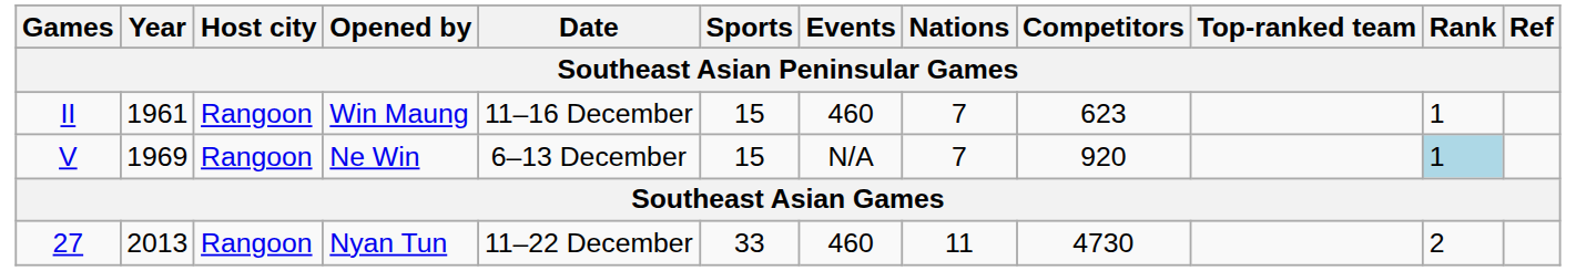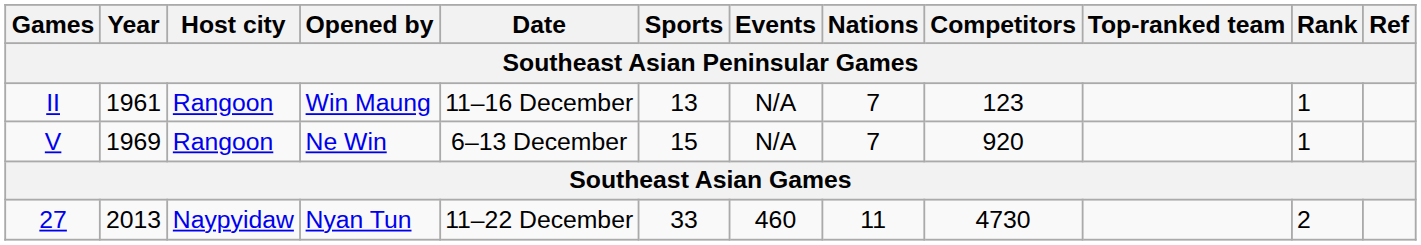Win Maung | Sports: 15 -> 13
Win Maung | Events: 460 -> N/A
Win Maung | Competitors: 623 -> 123
Ne Win | Rank: lightblue background -> no background
Nyan Tun | Host city: Rangoon -> Naypyidaw
